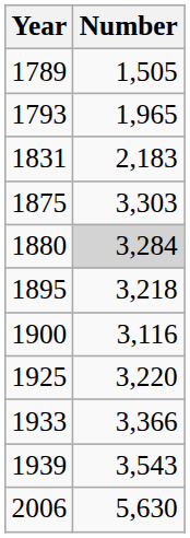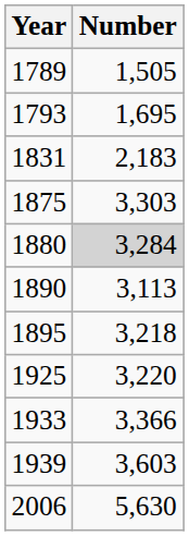1793 | Number: 1,965 -> 1,695
+ row: 1890 | 3,113
- row: 1900 | 3,116
1939 | Number: 3,543 -> 3,603
